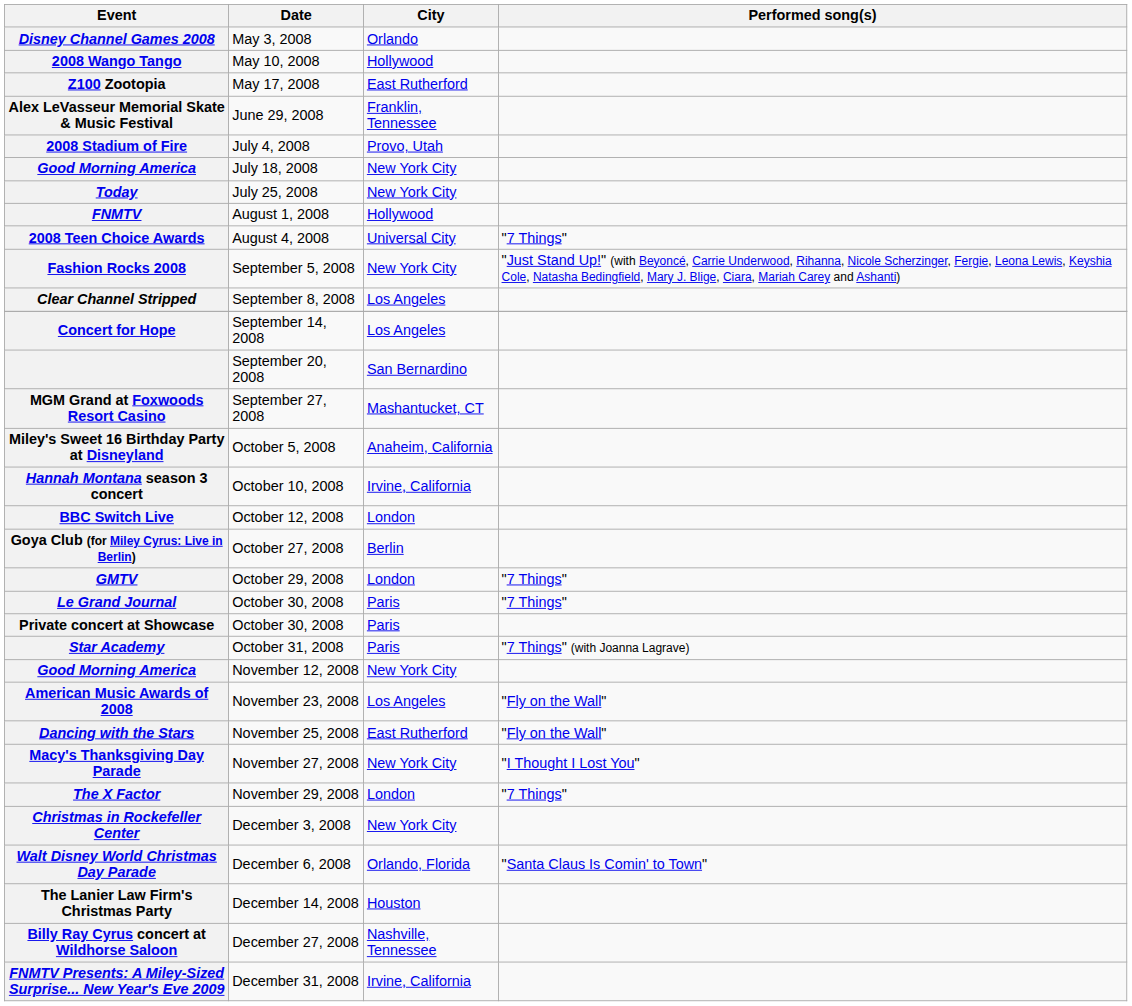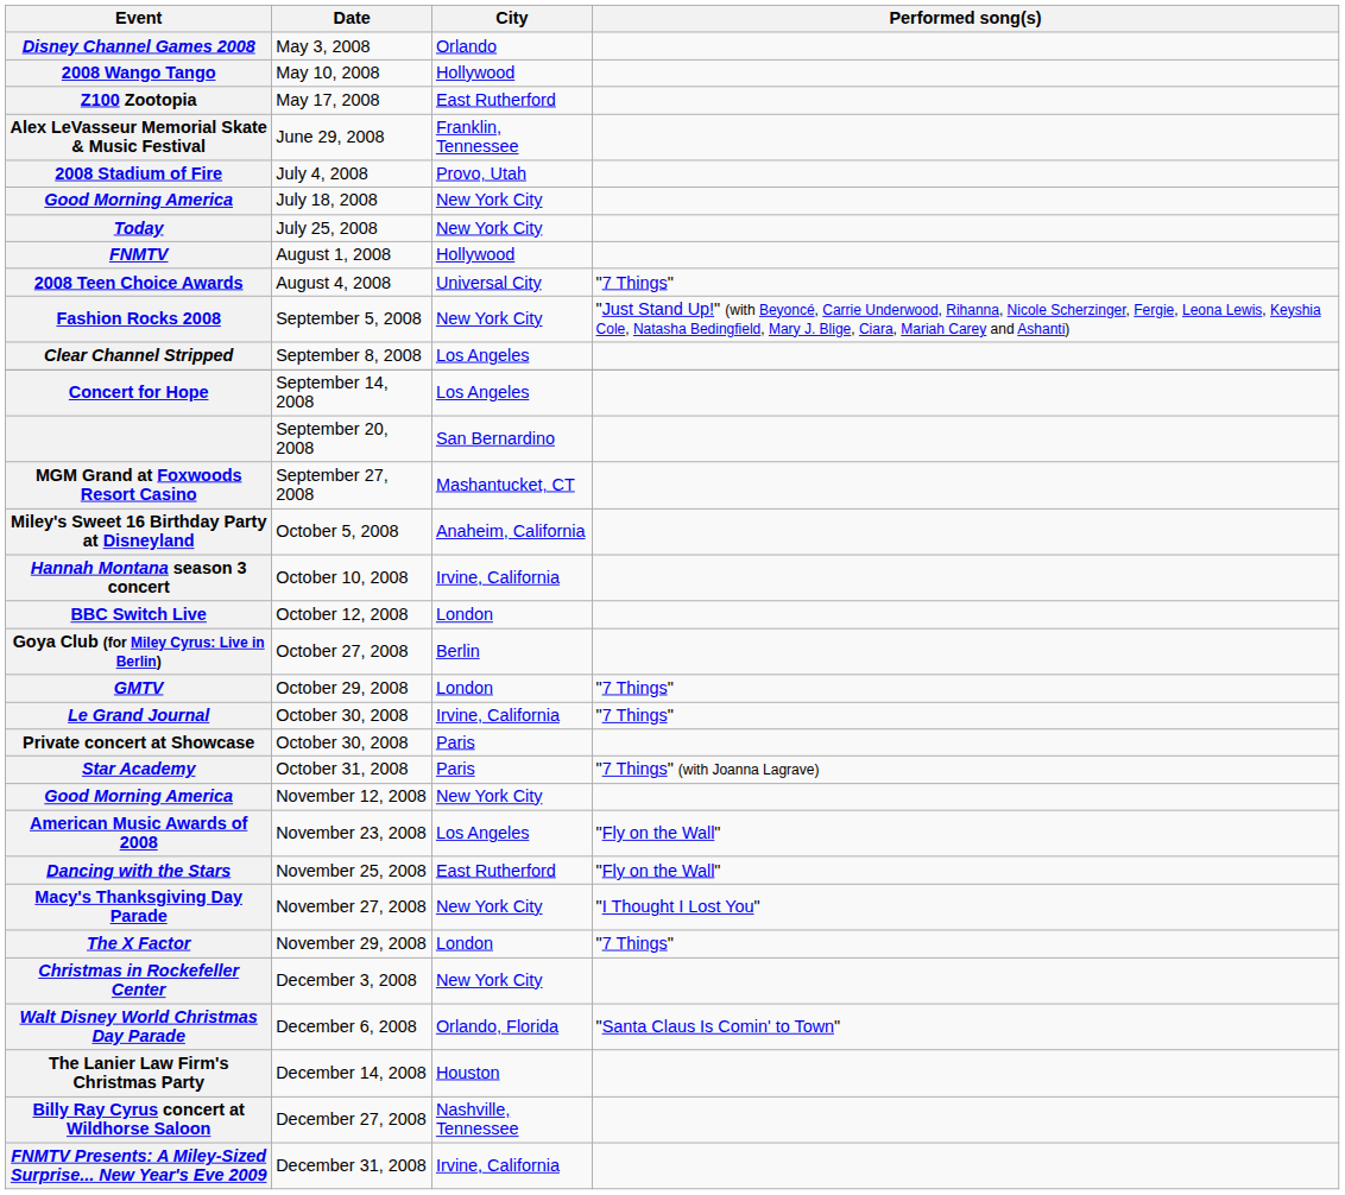Le Grand Journal | City: Paris -> Irvine, California
